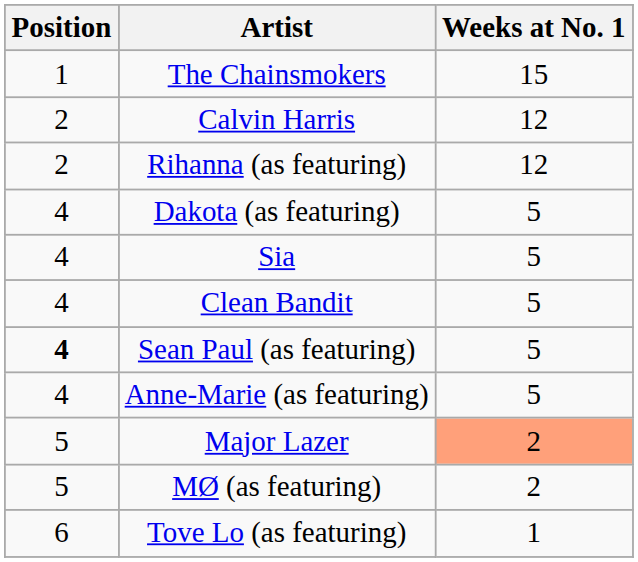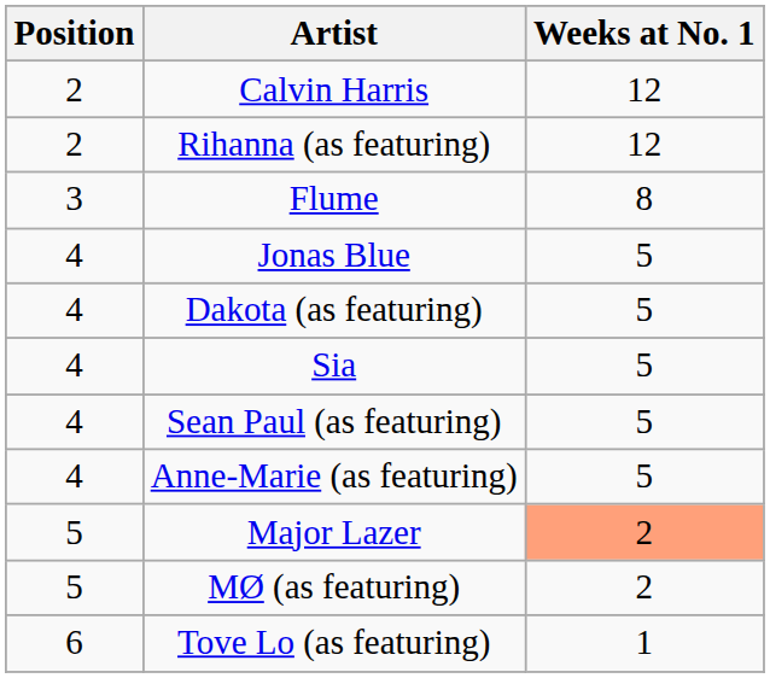- row: 1 | The Chainsmokers | 15
+ row: 3 | Flume | 8
+ row: 4 | Jonas Blue | 5
- row: 4 | Clean Bandit | 5
Sean Paul (as featuring) | Position: bold -> normal
